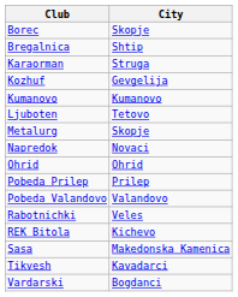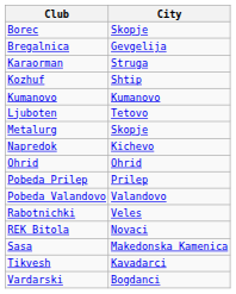Bregalnica | City: Shtip -> Gevgelija
Kozhuf | City: Gevgelija -> Shtip
Napredok | City: Novaci -> Kichevo
REK Bitola | City: Kichevo -> Novaci
